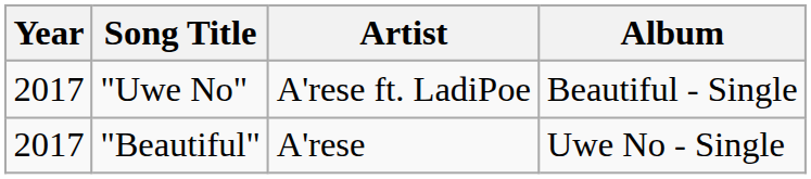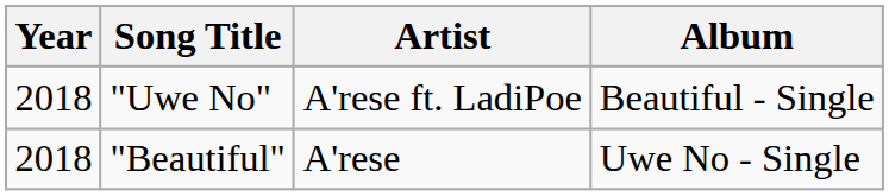"Uwe No" | Year: 2017 -> 2018
"Beautiful" | Year: 2017 -> 2018
